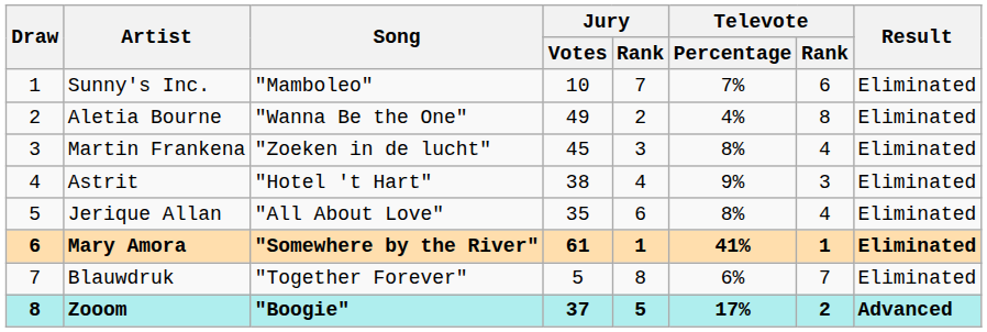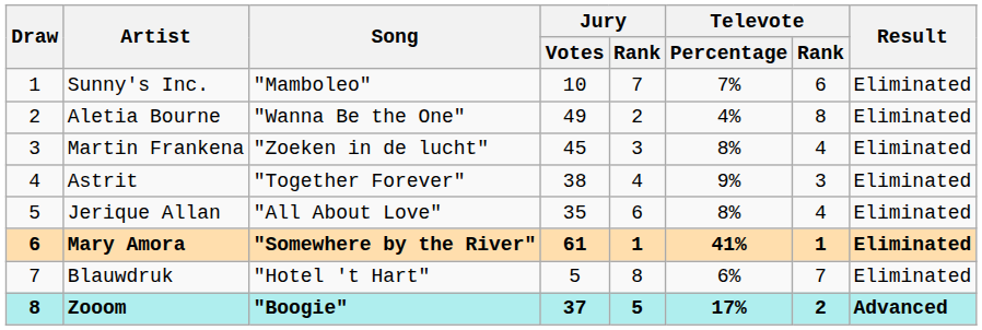Astrit | Song: "Hotel 't Hart" -> "Together Forever"
Blauwdruk | Song: "Together Forever" -> "Hotel 't Hart"
